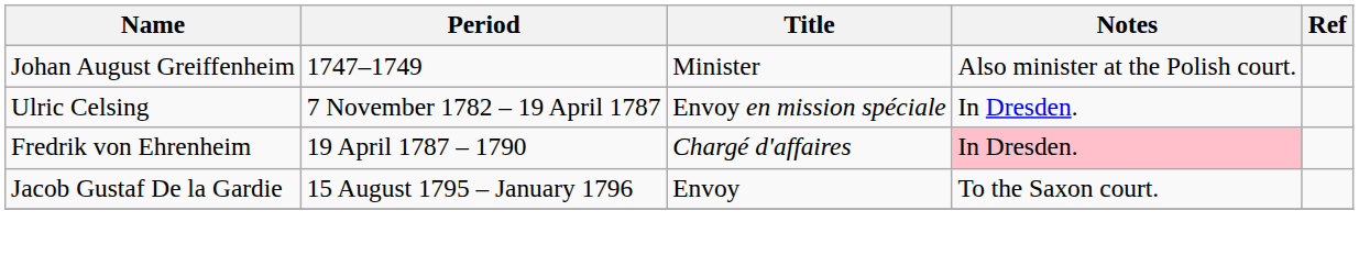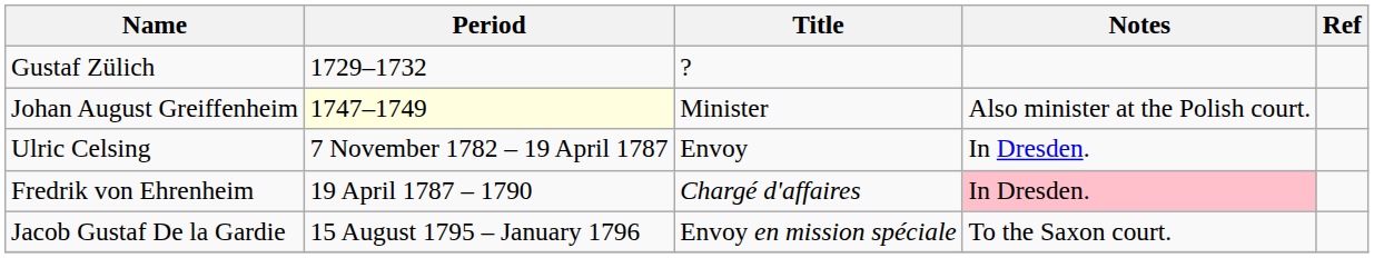+ row: Gustaf Zülich | 1729–1732 | ?
Johan August Greiffenheim | Period: no background -> lightyellow background
Ulric Celsing | Title: Envoy en mission spéciale -> Envoy
Jacob Gustaf De la Gardie | Title: Envoy -> Envoy en mission spéciale
